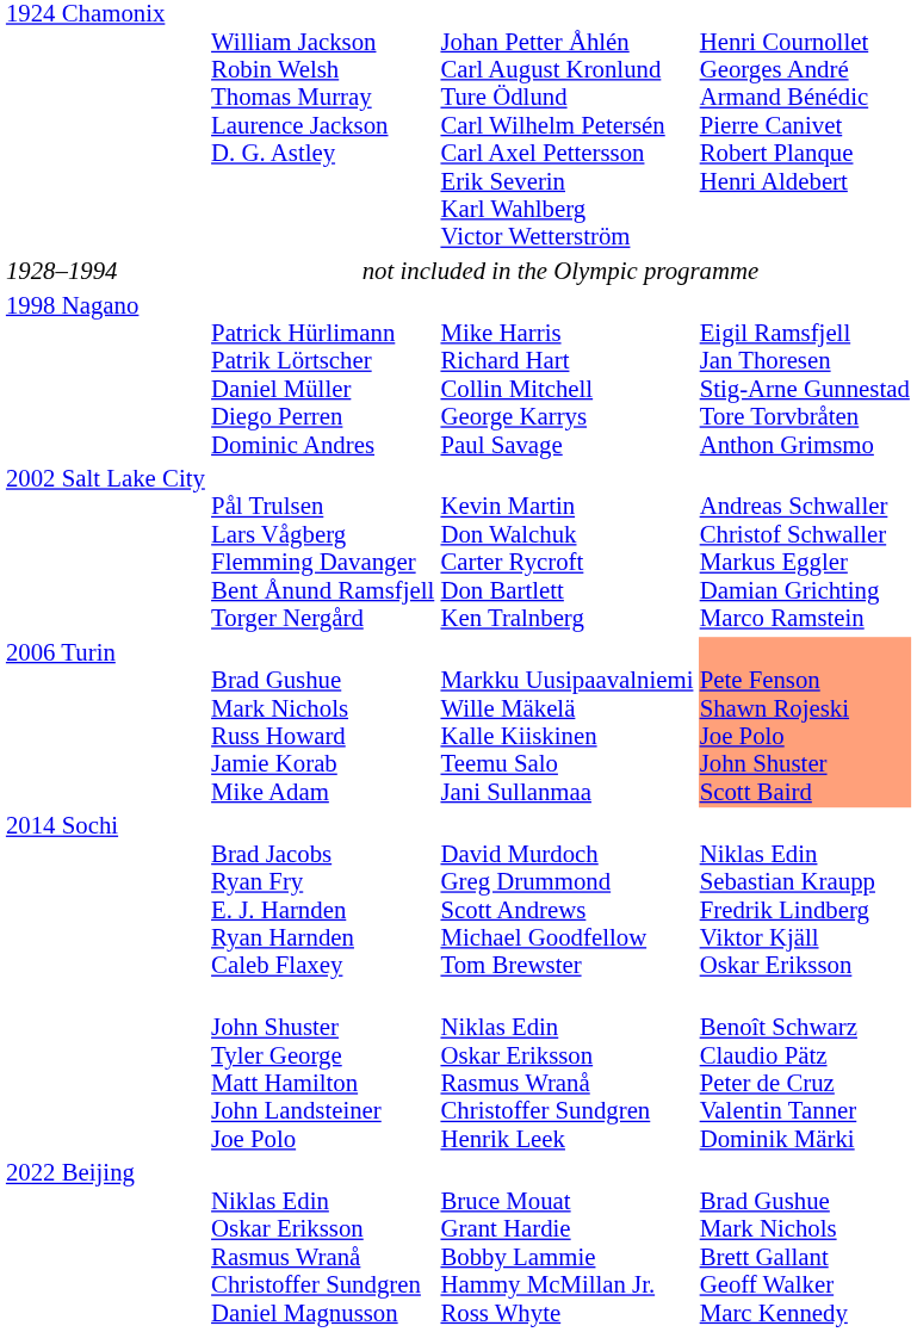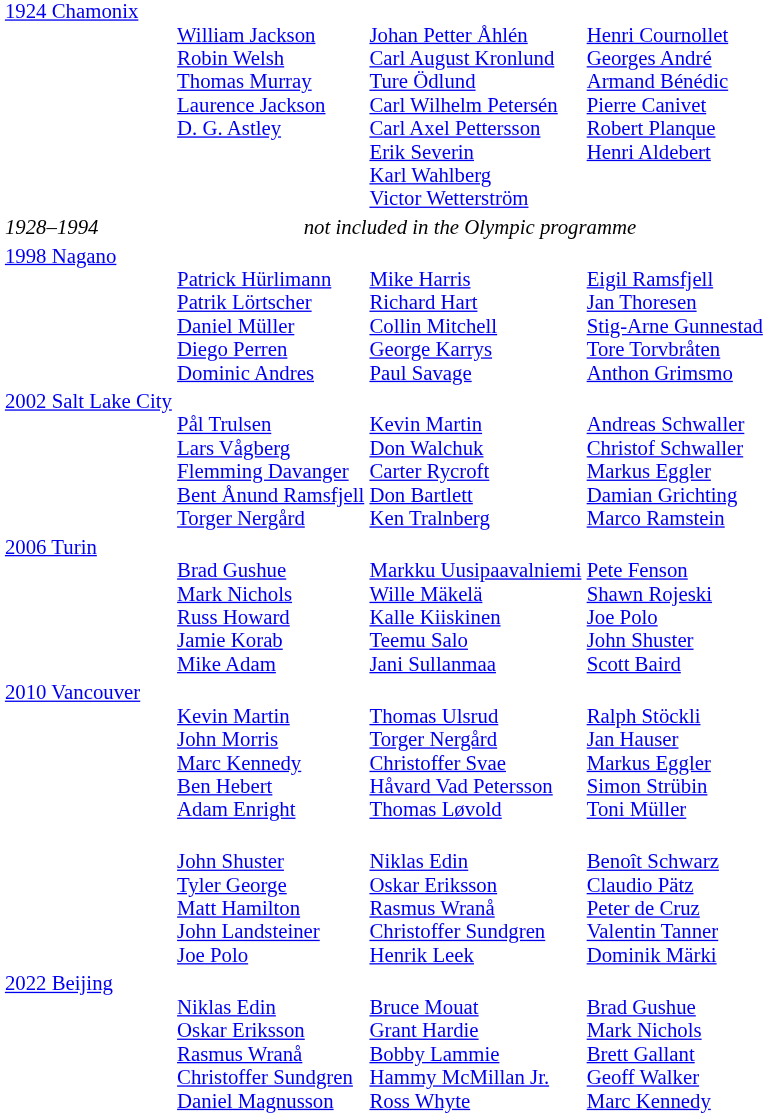2006 Turin | column 4: lightsalmon background -> no background
+ row: 2010 Vancouver | Kevin Martin John Morris Marc Kennedy Ben Hebert Adam Enright | Thomas Ulsrud Torger Nergård Christoffer Svae Håvard Vad Petersson Thomas Løvold | Ralph Stöckli Jan Hauser Markus Eggler Simon Strübin Toni Müller
- row: 2014 Sochi | Brad Jacobs Ryan Fry E. J. Harnden Ryan Harnden Caleb Flaxey | David Murdoch Greg Drummond Scott Andrews Michael Goodfellow Tom Brewster | Niklas Edin Sebastian Kraupp Fredrik Lindberg Viktor Kjäll Oskar Eriksson
